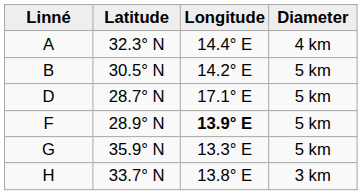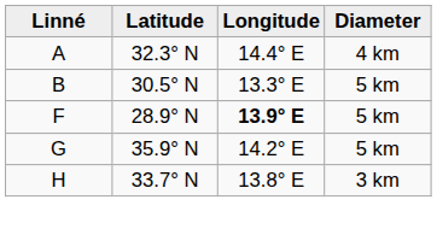B | Longitude: 14.2° E -> 13.3° E
- row: D | 28.7° N | 17.1° E | 5 km
G | Longitude: 13.3° E -> 14.2° E
